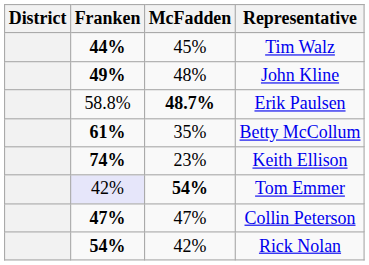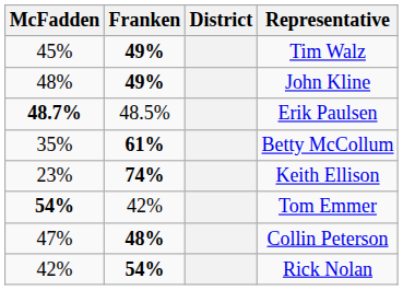columns swapped: District <-> McFadden
Tim Walz | Franken: 44% -> 49%
Erik Paulsen | Franken: 58.8% -> 48.5%
Tom Emmer | Franken: lavender background -> no background
Collin Peterson | Franken: 47% -> 48%
